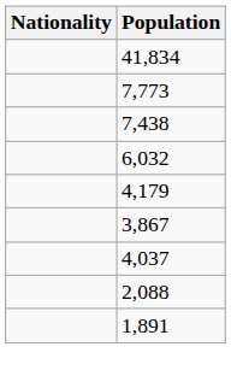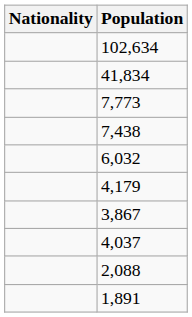+ row: 102,634
